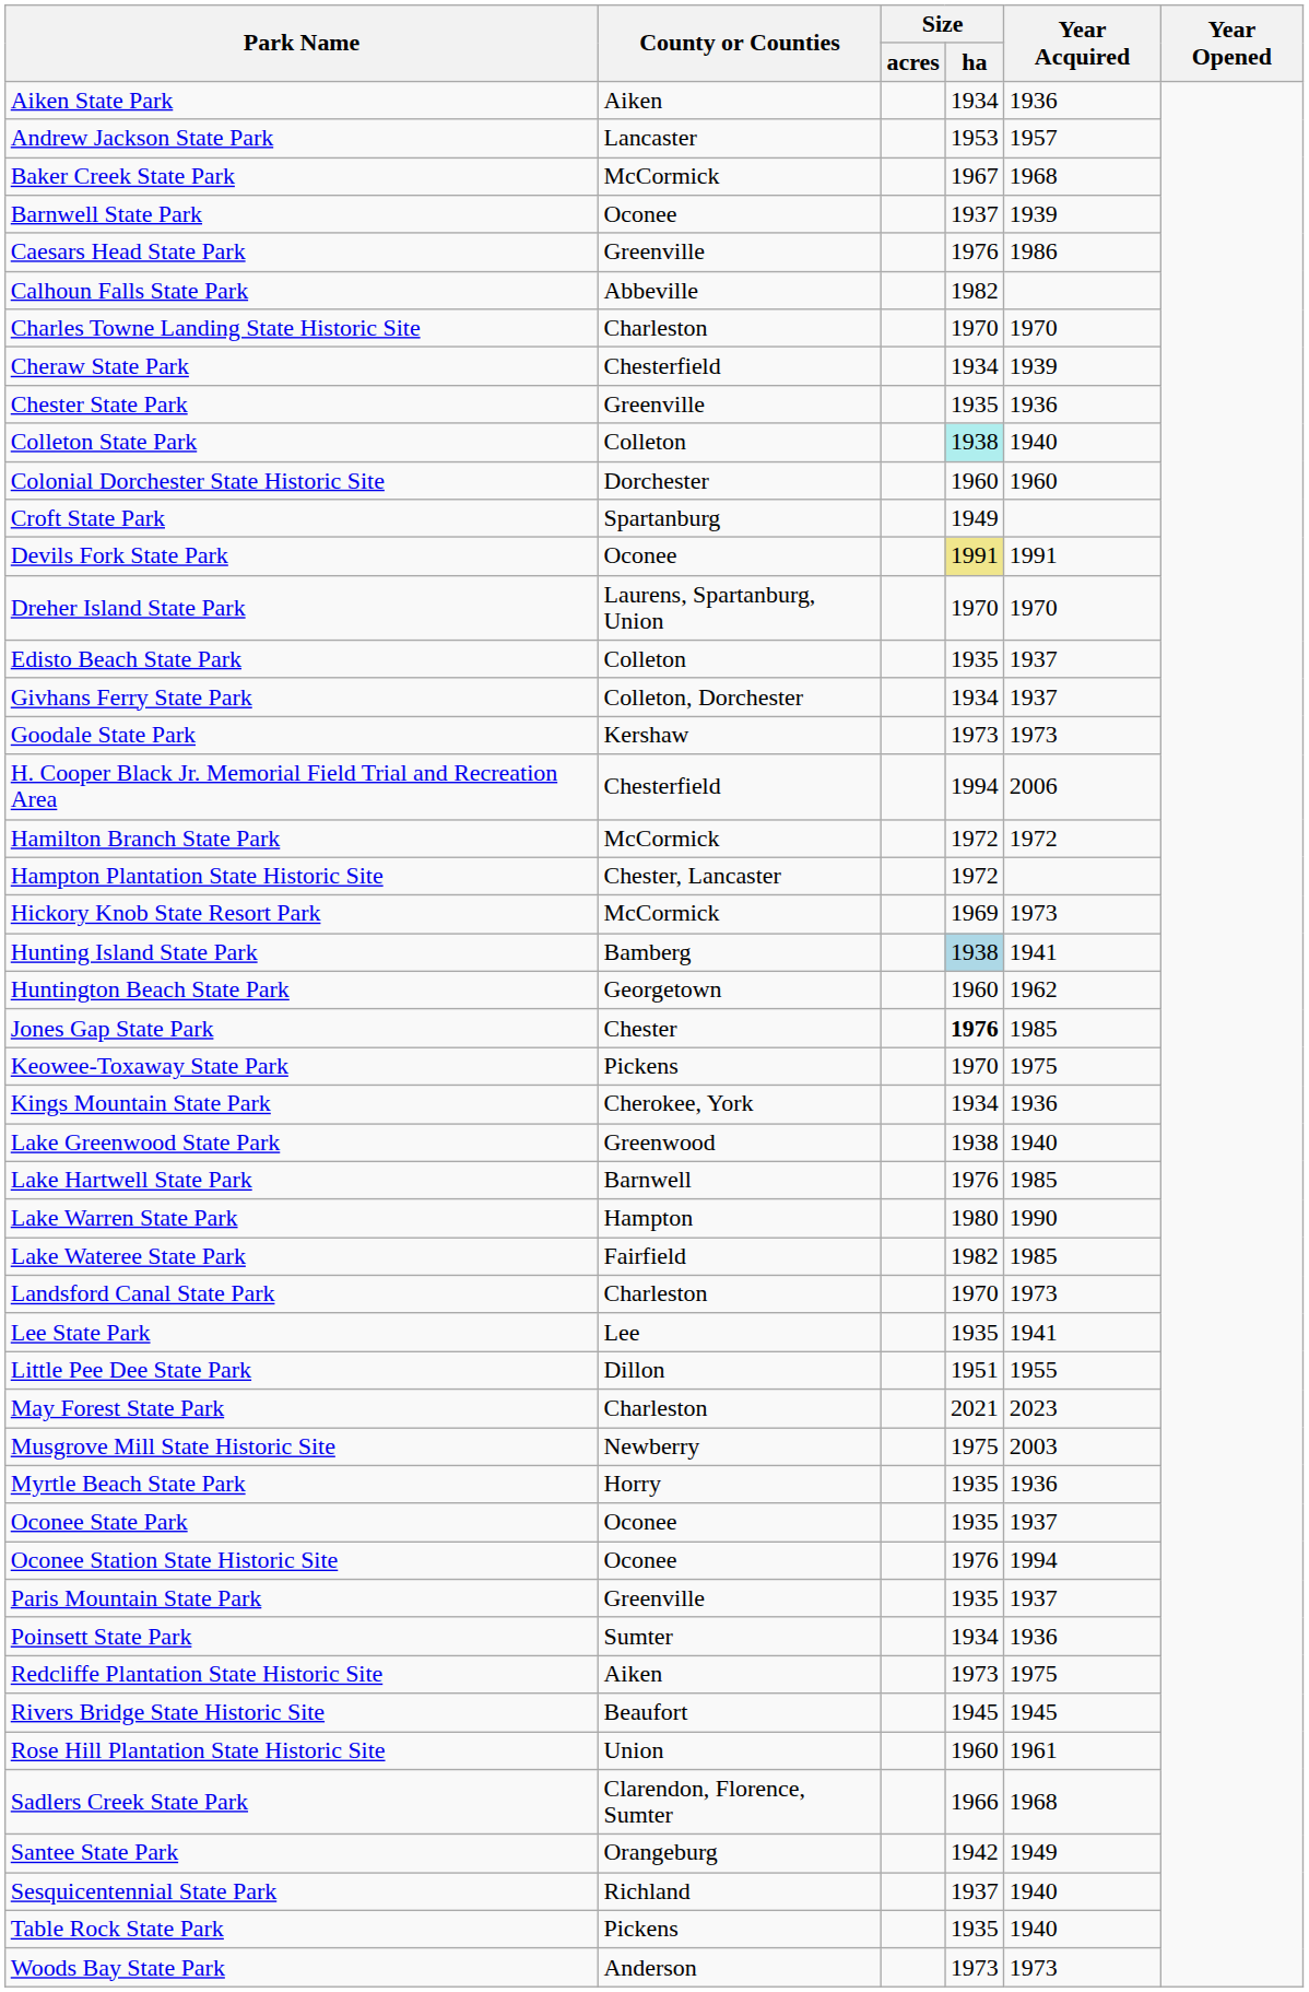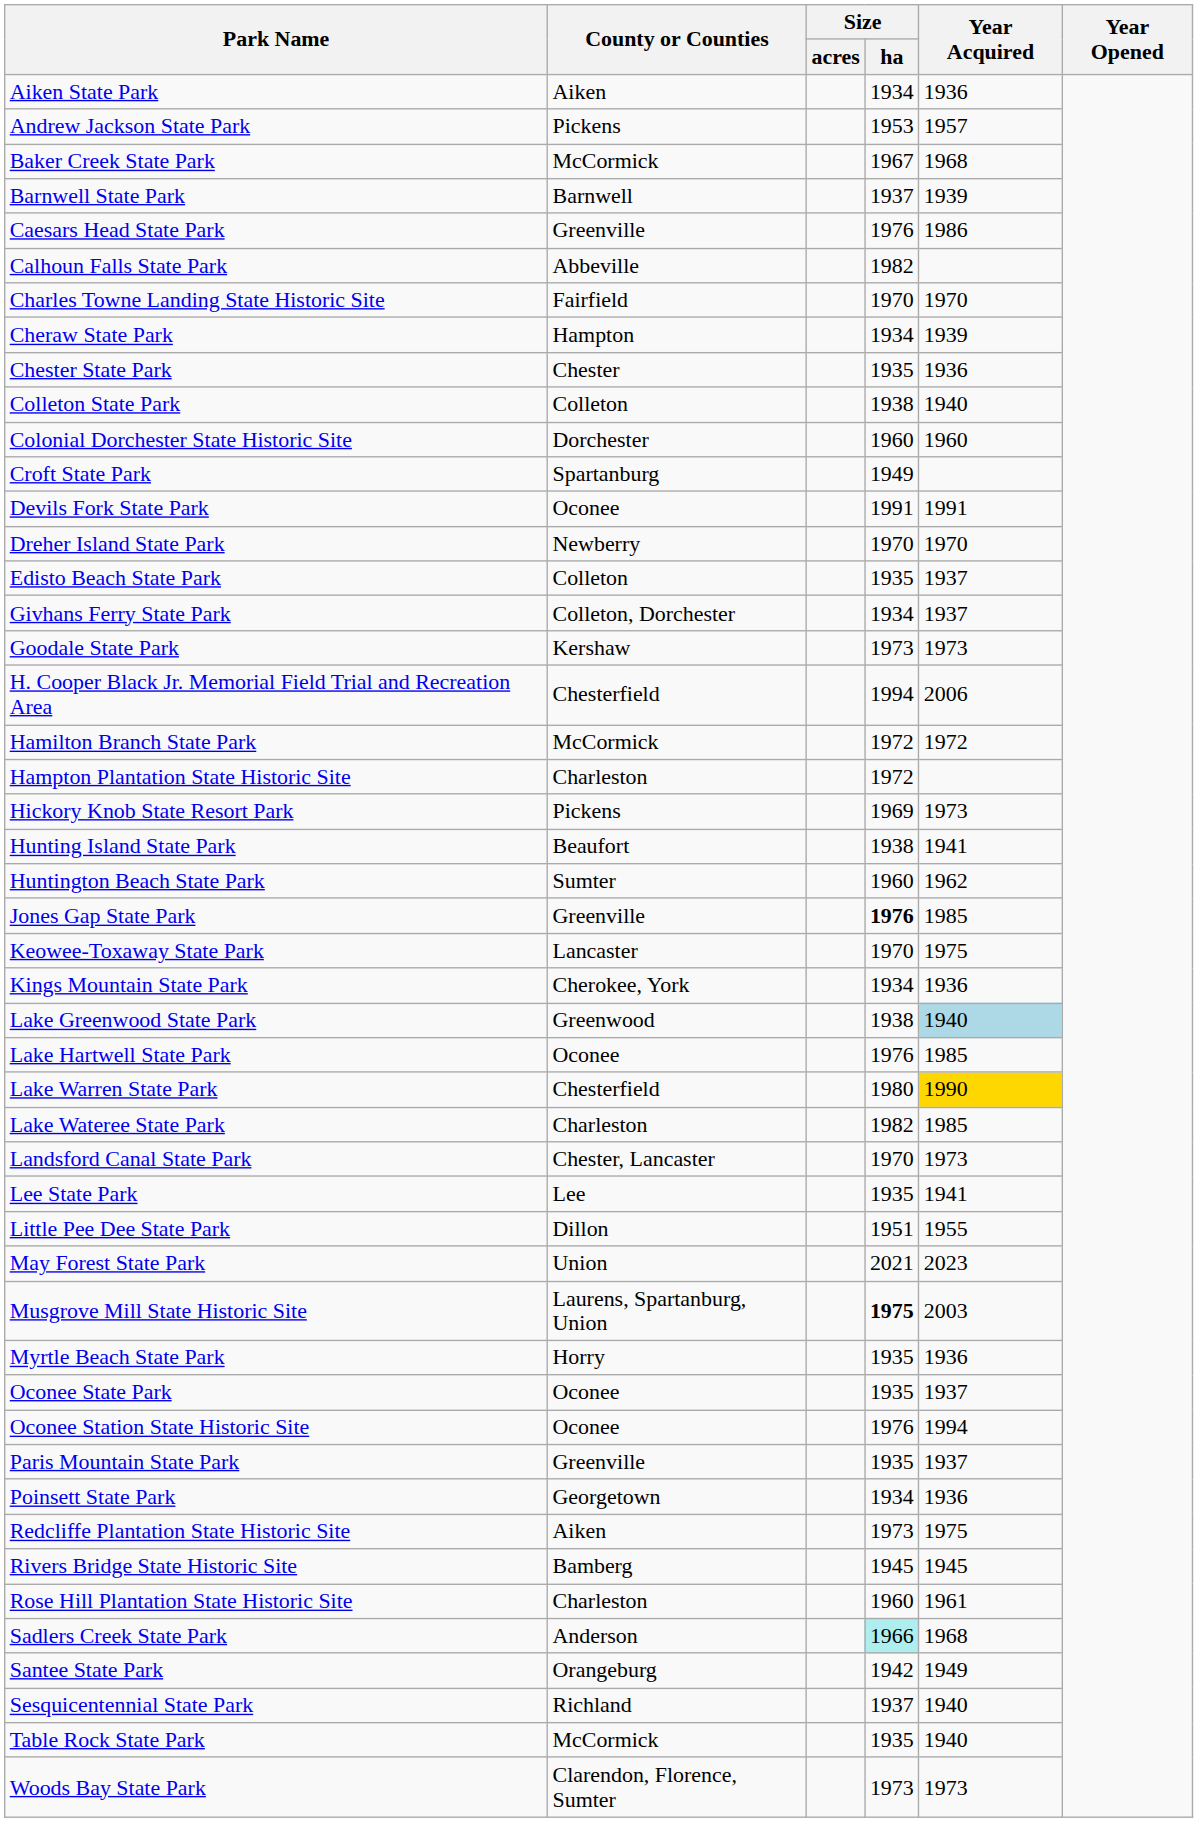Andrew Jackson State Park | County or Counties: Lancaster -> Pickens
Barnwell State Park | County or Counties: Oconee -> Barnwell
Charles Towne Landing State Historic Site | County or Counties: Charleston -> Fairfield
Cheraw State Park | County or Counties: Chesterfield -> Hampton
Chester State Park | County or Counties: Greenville -> Chester
Colleton State Park | Size / ha: paleturquoise background -> no background
Devils Fork State Park | Size / ha: khaki background -> no background
Dreher Island State Park | County or Counties: Laurens, Spartanburg, Union -> Newberry
Hampton Plantation State Historic Site | County or Counties: Chester, Lancaster -> Charleston
Hickory Knob State Resort Park | County or Counties: McCormick -> Pickens
Hunting Island State Park | County or Counties: Bamberg -> Beaufort
Hunting Island State Park | Size / ha: lightblue background -> no background
Huntington Beach State Park | County or Counties: Georgetown -> Sumter
Jones Gap State Park | County or Counties: Chester -> Greenville
Keowee-Toxaway State Park | County or Counties: Pickens -> Lancaster
Lake Greenwood State Park | Year Acquired: no background -> lightblue background
Lake Hartwell State Park | County or Counties: Barnwell -> Oconee
Lake Warren State Park | County or Counties: Hampton -> Chesterfield
Lake Warren State Park | Year Acquired: no background -> gold background
Lake Wateree State Park | County or Counties: Fairfield -> Charleston
Landsford Canal State Park | County or Counties: Charleston -> Chester, Lancaster
May Forest State Park | County or Counties: Charleston -> Union
Musgrove Mill State Historic Site | County or Counties: Newberry -> Laurens, Spartanburg, Union
Musgrove Mill State Historic Site | Size / ha: normal -> bold
Poinsett State Park | County or Counties: Sumter -> Georgetown
Rivers Bridge State Historic Site | County or Counties: Beaufort -> Bamberg
Rose Hill Plantation State Historic Site | County or Counties: Union -> Charleston
Sadlers Creek State Park | County or Counties: Clarendon, Florence, Sumter -> Anderson
Sadlers Creek State Park | Size / ha: no background -> paleturquoise background
Table Rock State Park | County or Counties: Pickens -> McCormick
Woods Bay State Park | County or Counties: Anderson -> Clarendon, Florence, Sumter
